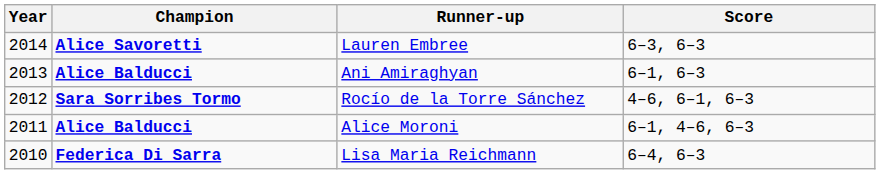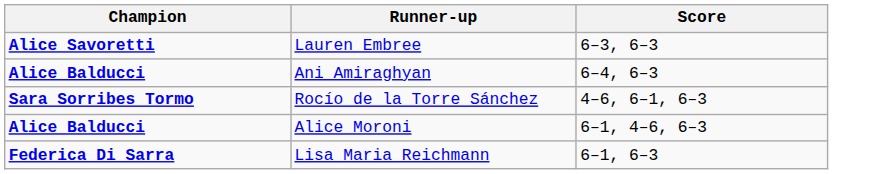- column: Year | 2014 | 2013 | 2012 | 2011 | 2010
Ani Amiraghyan | Score: 6–1, 6–3 -> 6–4, 6–3
Lisa Maria Reichmann | Score: 6–4, 6–3 -> 6–1, 6–3
